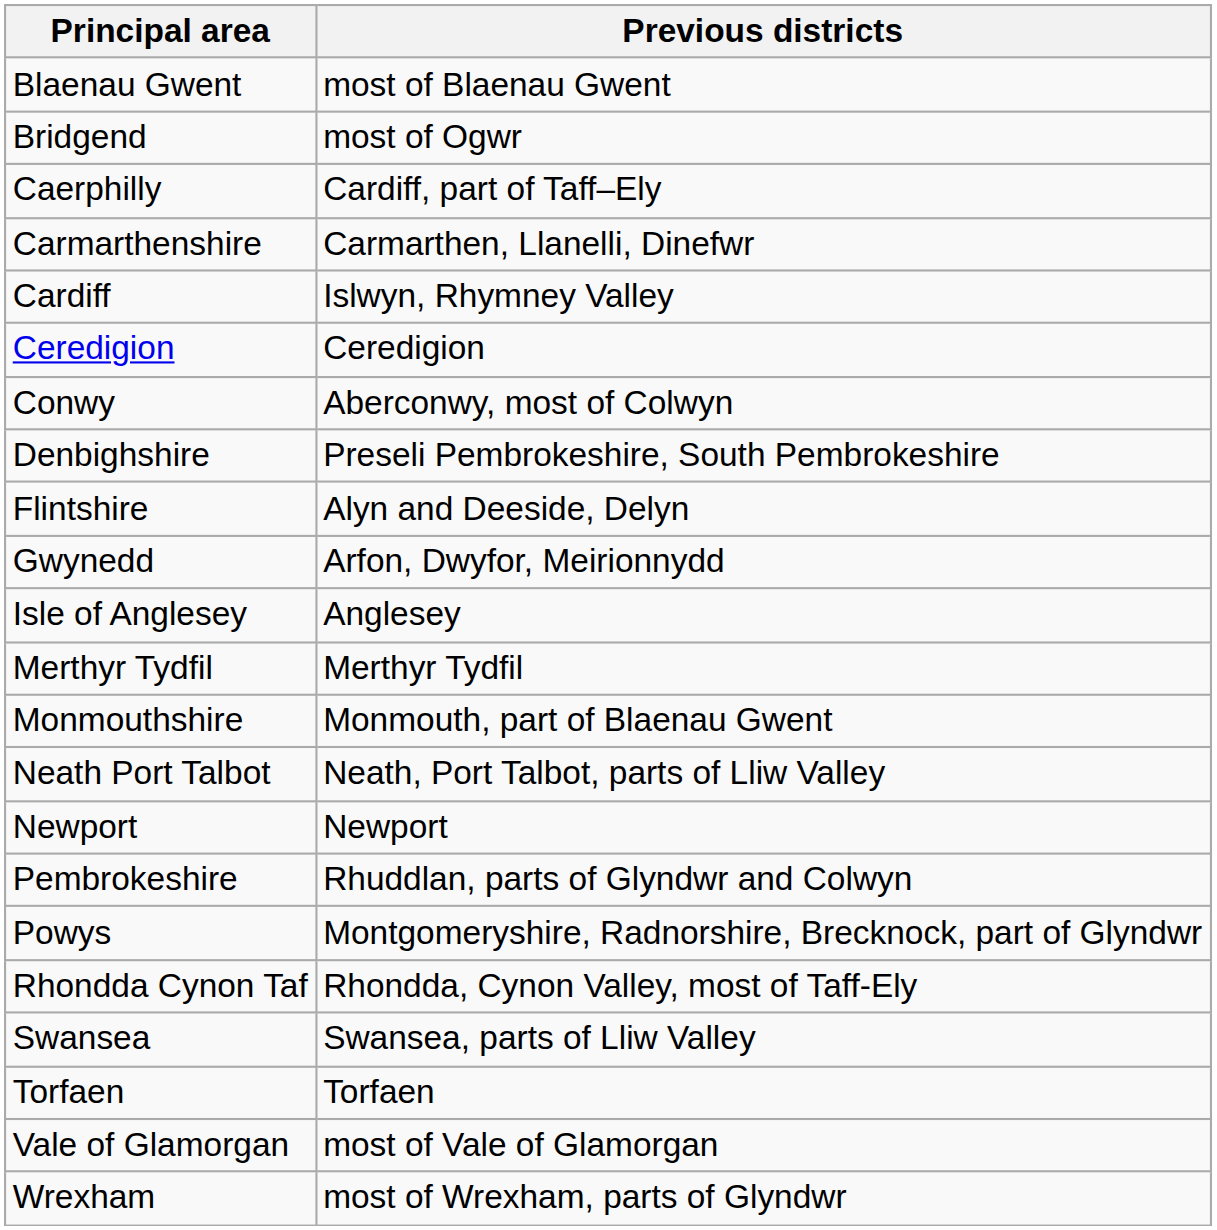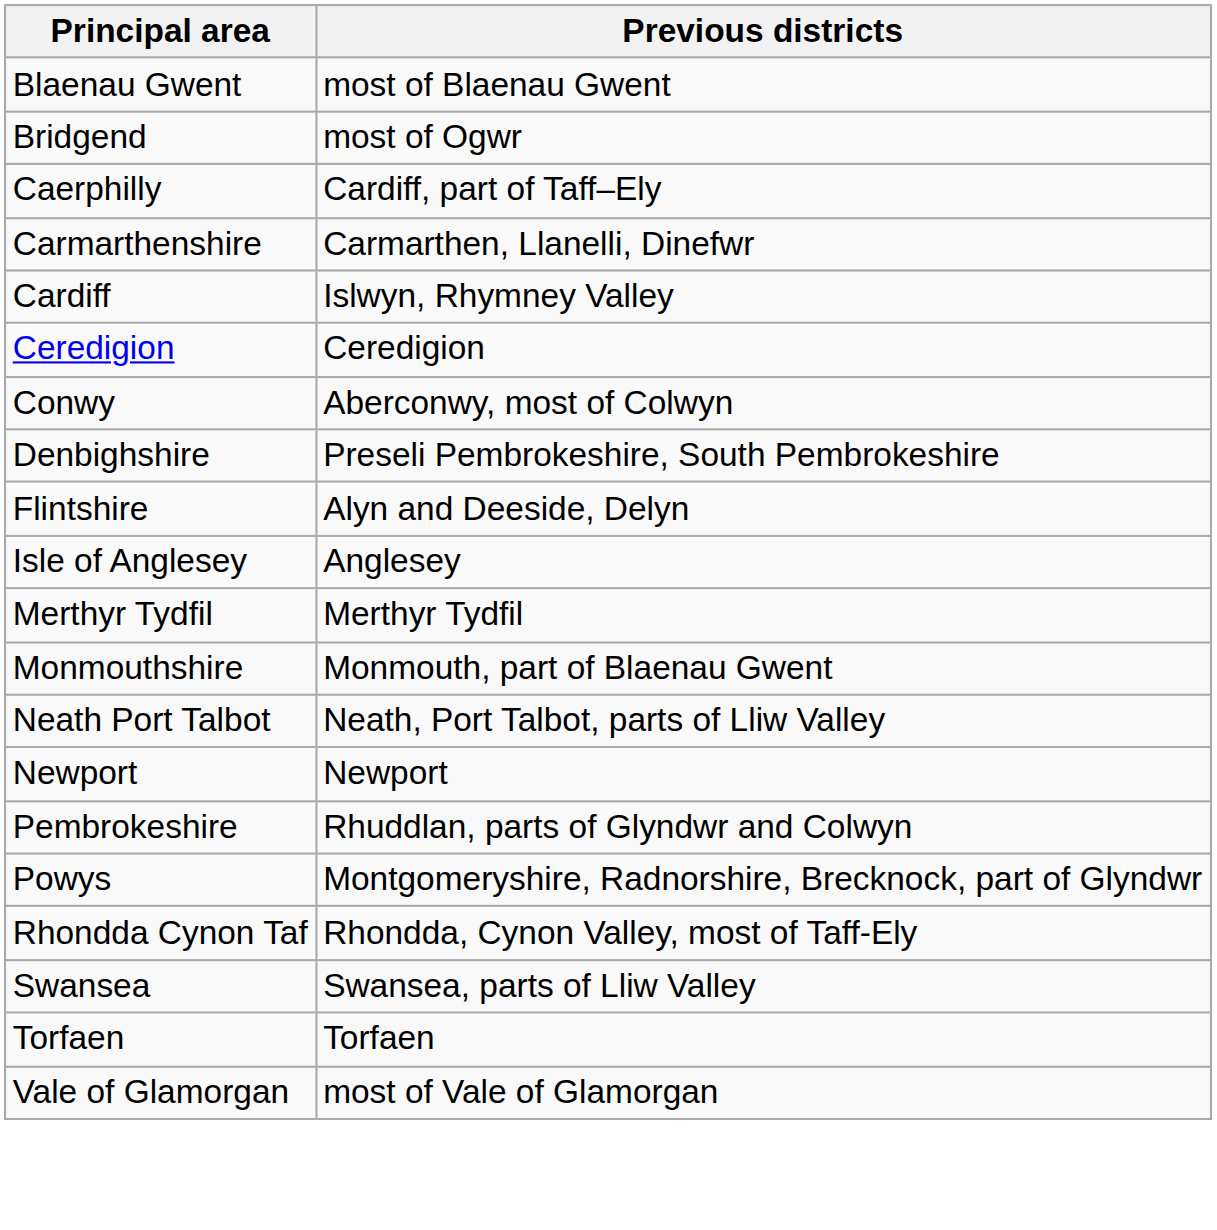- row: Gwynedd | Arfon, Dwyfor, Meirionnydd
- row: Wrexham | most of Wrexham, parts of Glyndwr
